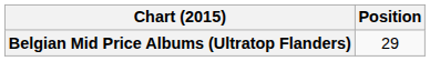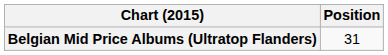Belgian Mid Price Albums (Ultratop Flanders) | Position: 29 -> 31
